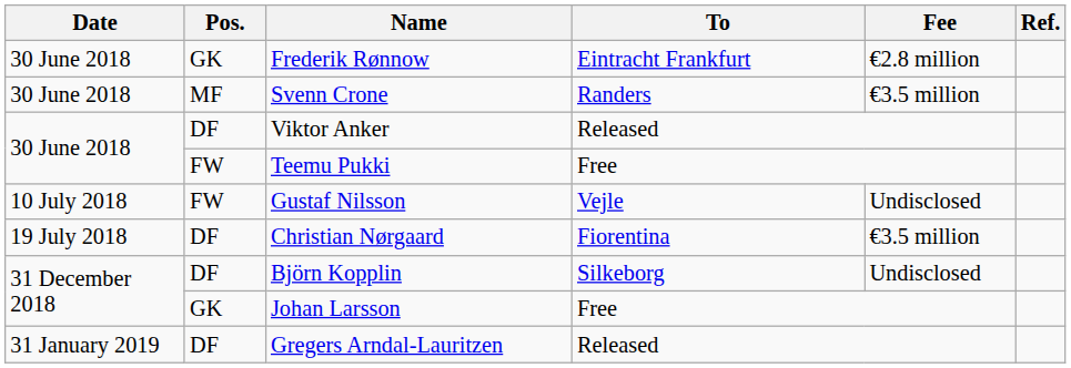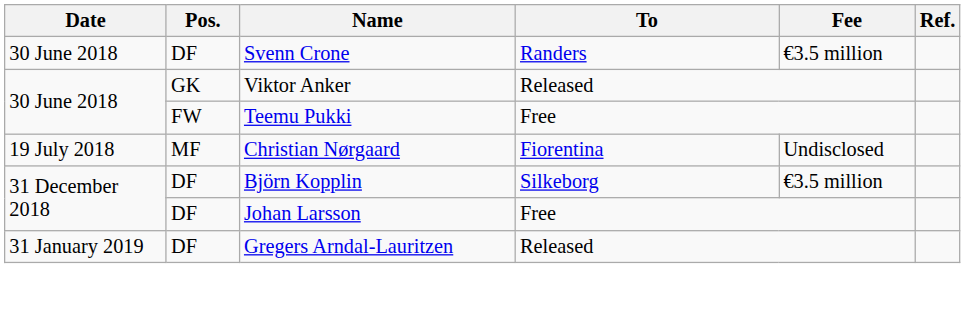- row: 30 June 2018 | GK | Frederik Rønnow | Eintracht Frankfurt | €2.8 million
Svenn Crone | Pos.: MF -> DF
Viktor Anker | Pos.: DF -> GK
- row: 10 July 2018 | FW | Gustaf Nilsson | Vejle | Undisclosed
Christian Nørgaard | Pos.: DF -> MF
Christian Nørgaard | Fee: €3.5 million -> Undisclosed
Björn Kopplin | Fee: Undisclosed -> €3.5 million
Johan Larsson | Pos.: GK -> DF
